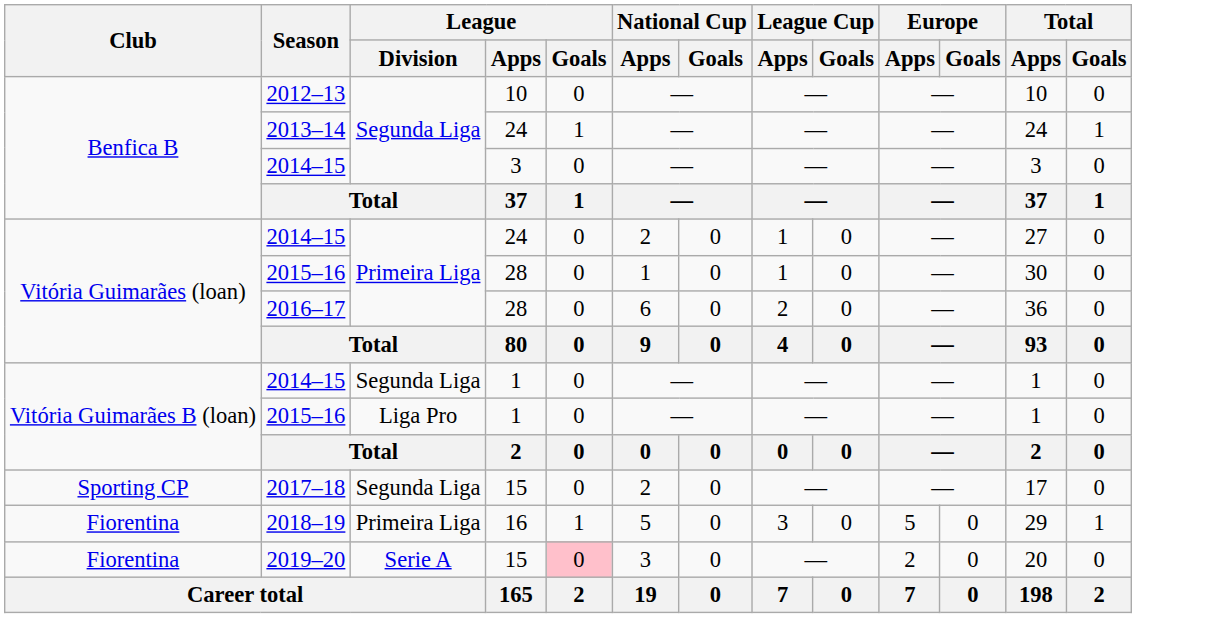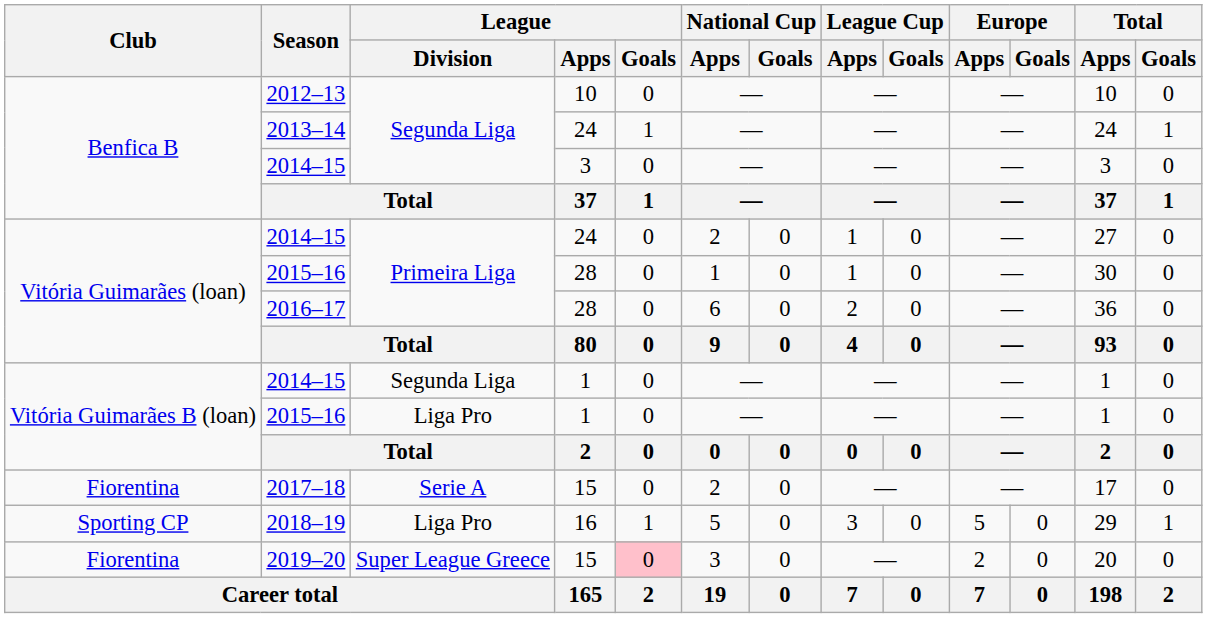2017–18 | Club: Sporting CP -> Fiorentina
2017–18 | League / Division: Segunda Liga -> Serie A
2018–19 | Club: Fiorentina -> Sporting CP
2018–19 | League / Division: Primeira Liga -> Liga Pro
2019–20 | League / Division: Serie A -> Super League Greece
